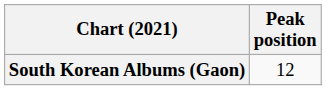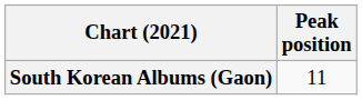South Korean Albums (Gaon) | Peak position: 12 -> 11
